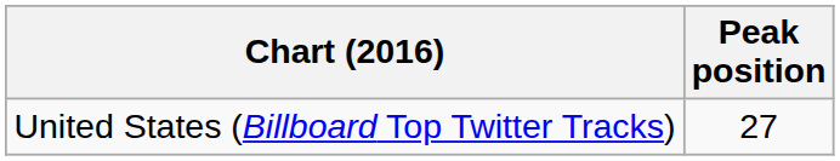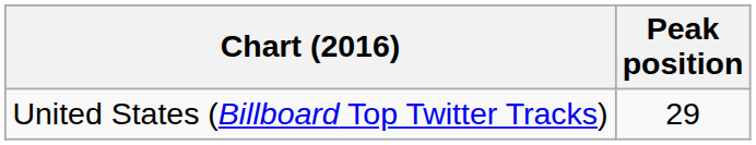United States (Billboard Top Twitter Tracks) | Peak position: 27 -> 29
